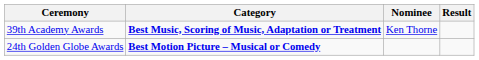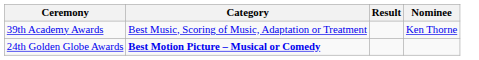columns swapped: Nominee <-> Result
39th Academy Awards | Category: bold -> normal
